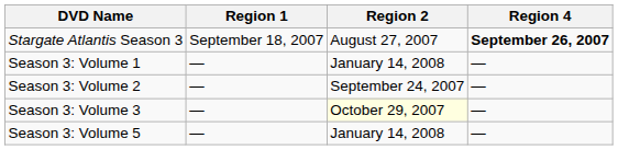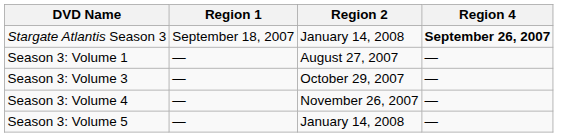Stargate Atlantis Season 3 | Region 2: August 27, 2007 -> January 14, 2008
Season 3: Volume 1 | Region 2: January 14, 2008 -> August 27, 2007
- row: Season 3: Volume 2 | — | September 24, 2007 | —
Season 3: Volume 3 | Region 2: lightyellow background -> no background
+ row: Season 3: Volume 4 | — | November 26, 2007 | —
